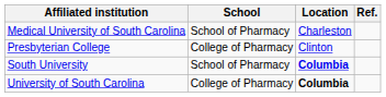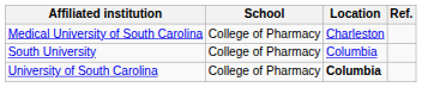Medical University of South Carolina | School: School of Pharmacy -> College of Pharmacy
- row: Presbyterian College | College of Pharmacy | Clinton
South University | School: School of Pharmacy -> College of Pharmacy
South University | Location: bold -> normal
